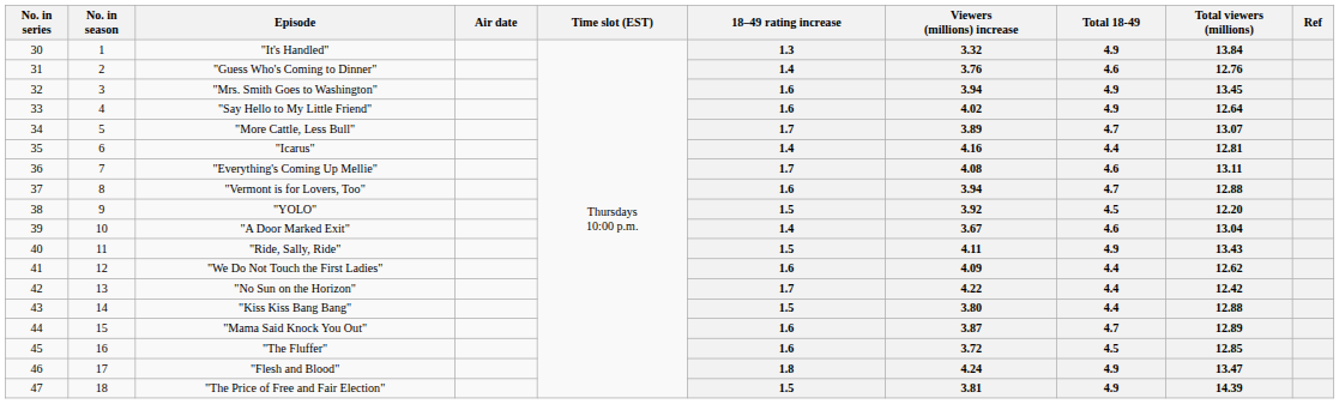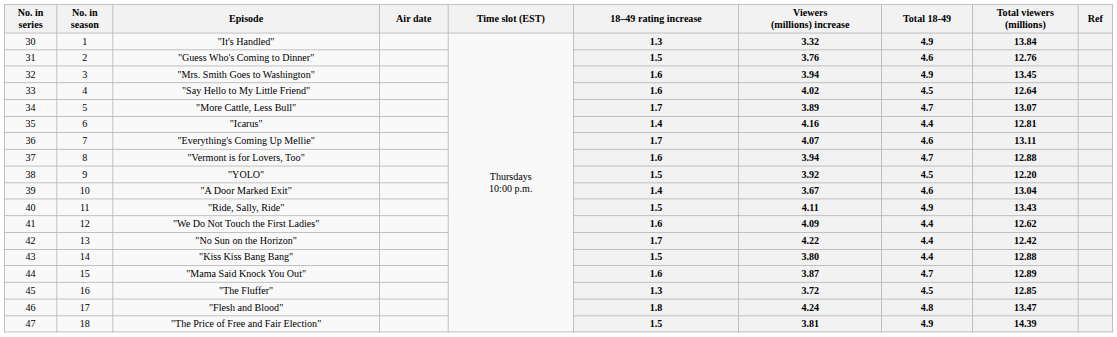"Guess Who's Coming to Dinner" | 18–49 rating increase: 1.4 -> 1.5
"Say Hello to My Little Friend" | Total 18-49: 4.9 -> 4.5
"Everything's Coming Up Mellie" | Viewers (millions) increase: 4.08 -> 4.07
"The Fluffer" | 18–49 rating increase: 1.6 -> 1.3
"Flesh and Blood" | Total 18-49: 4.9 -> 4.8
